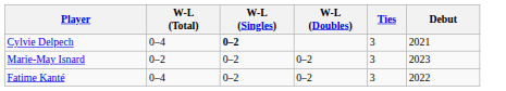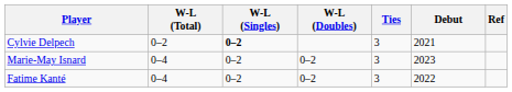+ column: Ref
Cylvie Delpech | W-L (Total): 0–4 -> 0–2
Marie-May Isnard | W-L (Total): 0–2 -> 0–4
